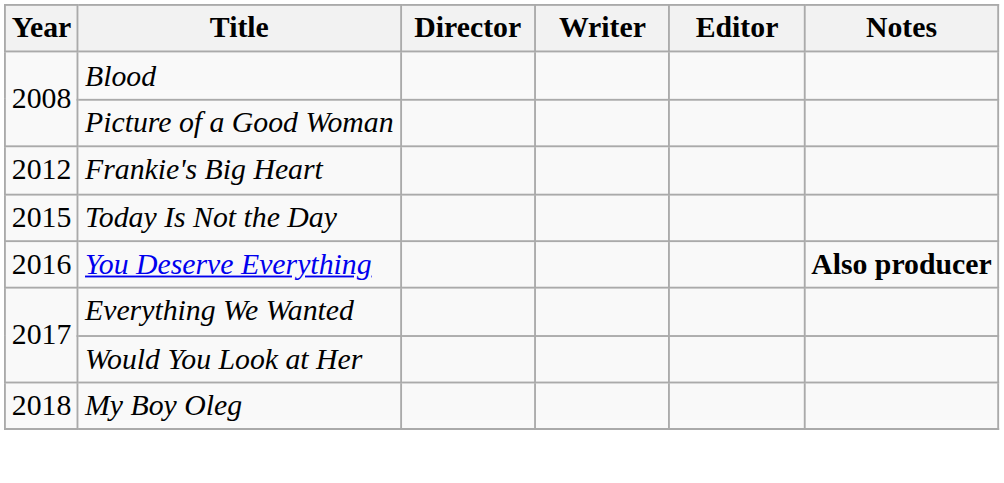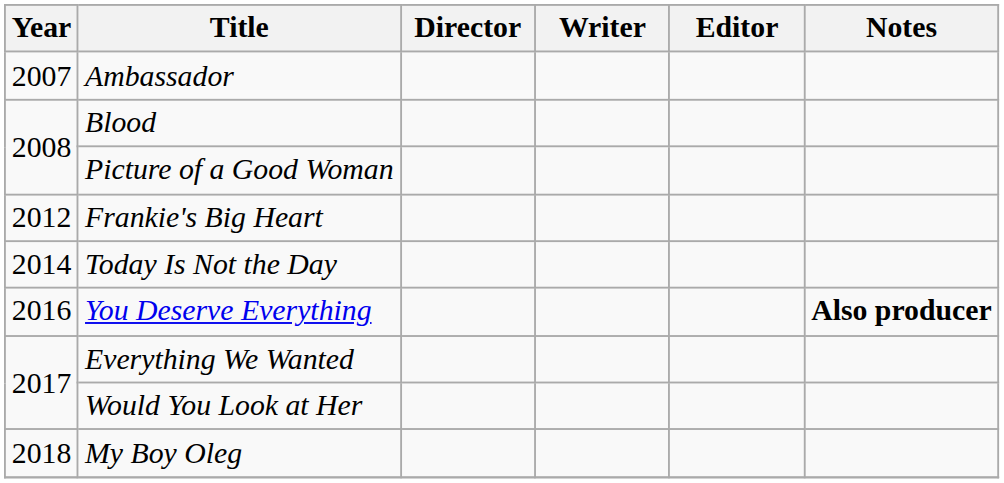+ row: 2007 | Ambassador
Today Is Not the Day | Year: 2015 -> 2014
